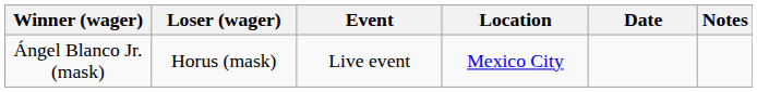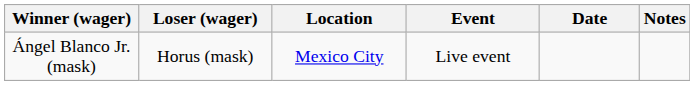columns swapped: Location <-> Event
